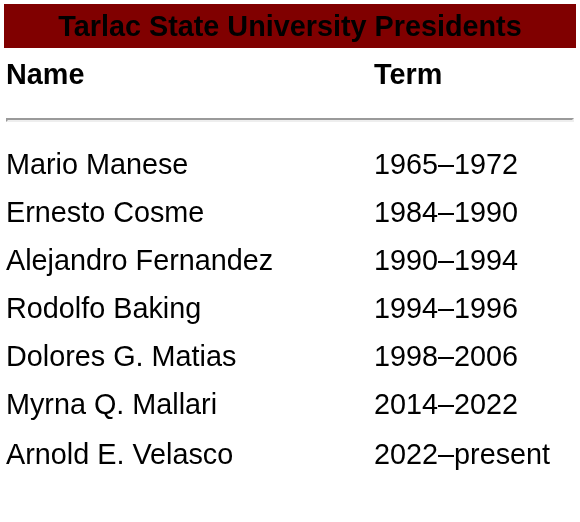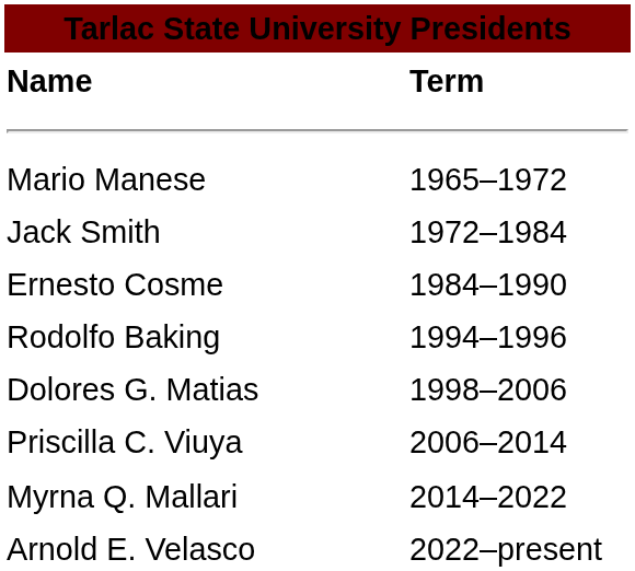+ row: Jack Smith | 1972–1984
- row: Alejandro Fernandez | 1990–1994
+ row: Priscilla C. Viuya | 2006–2014
